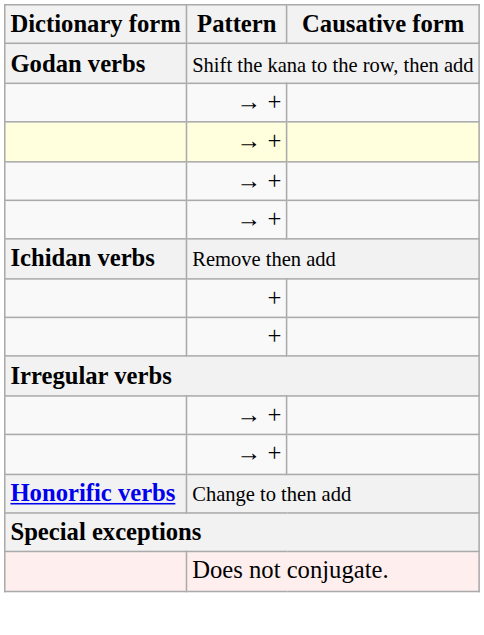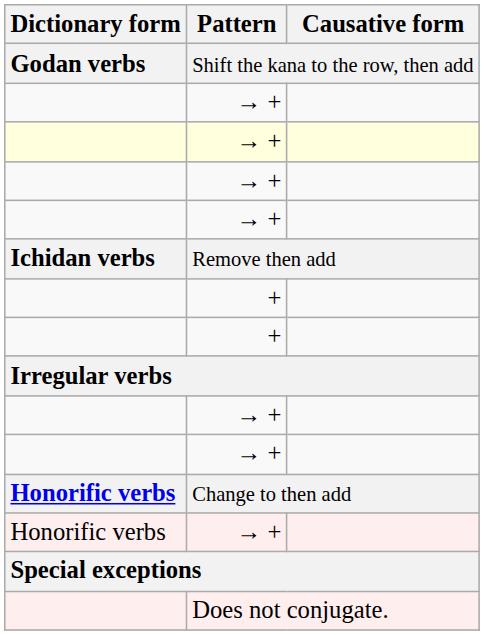+ row: Honorific verbs | → +
